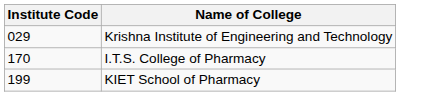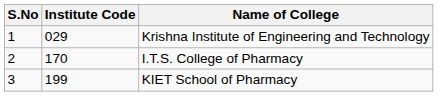+ column: S.No | 1 | 2 | 3
